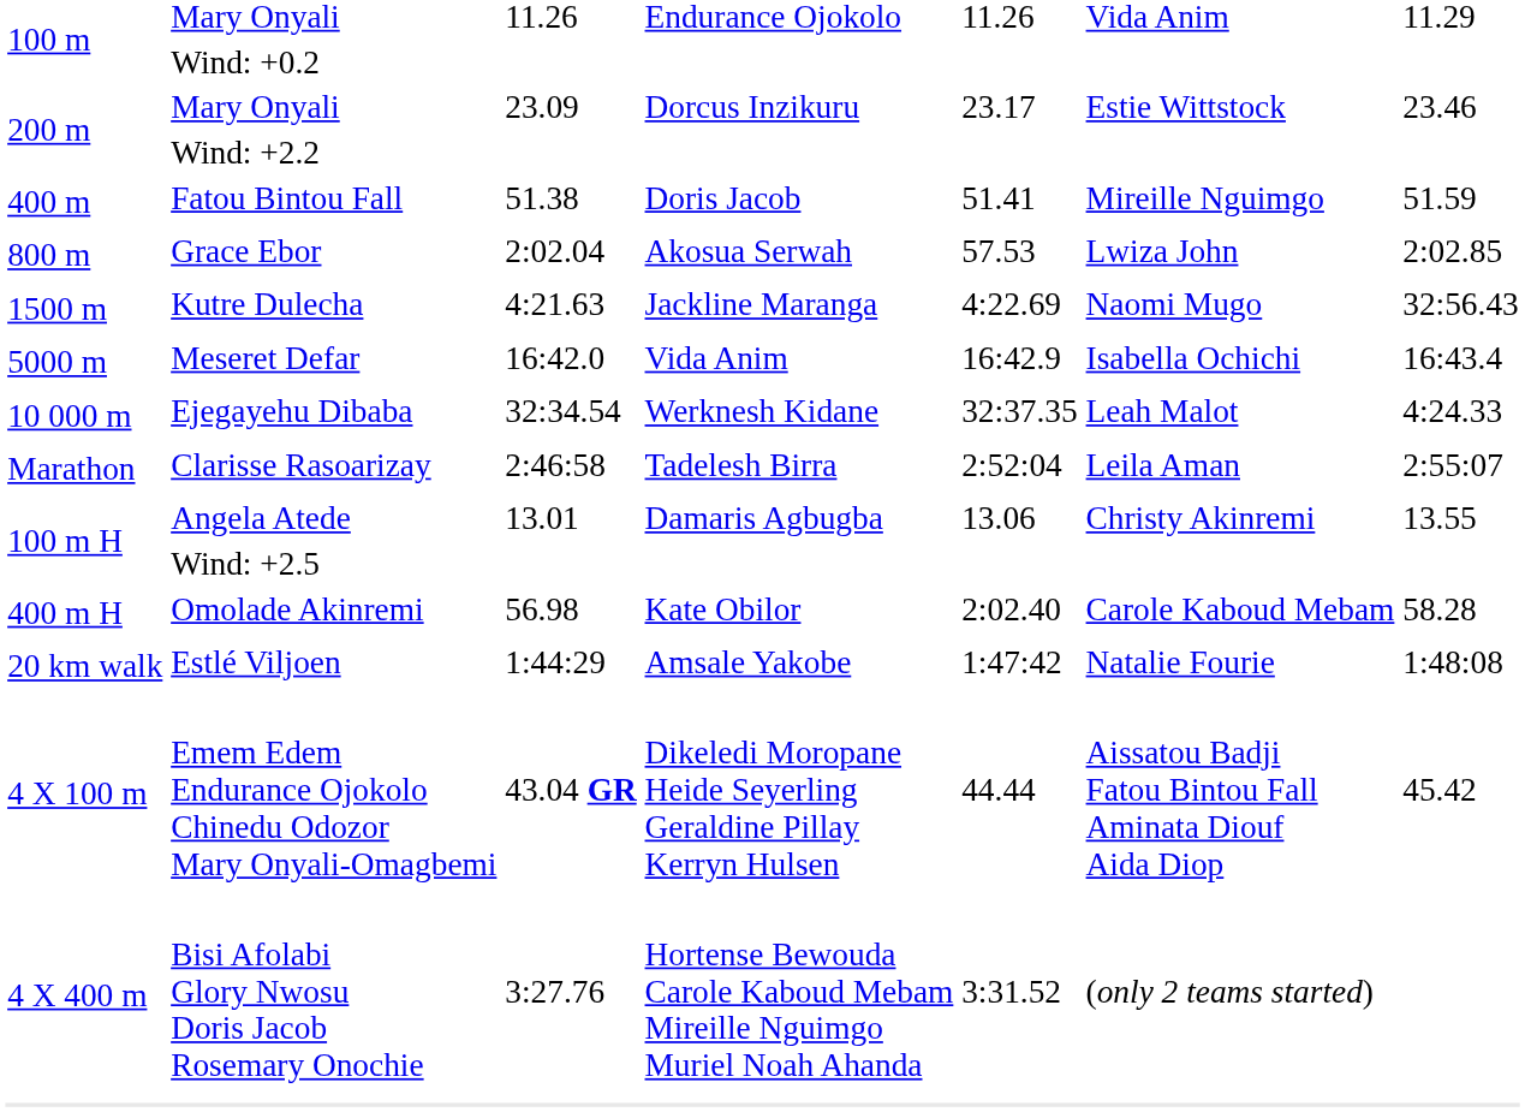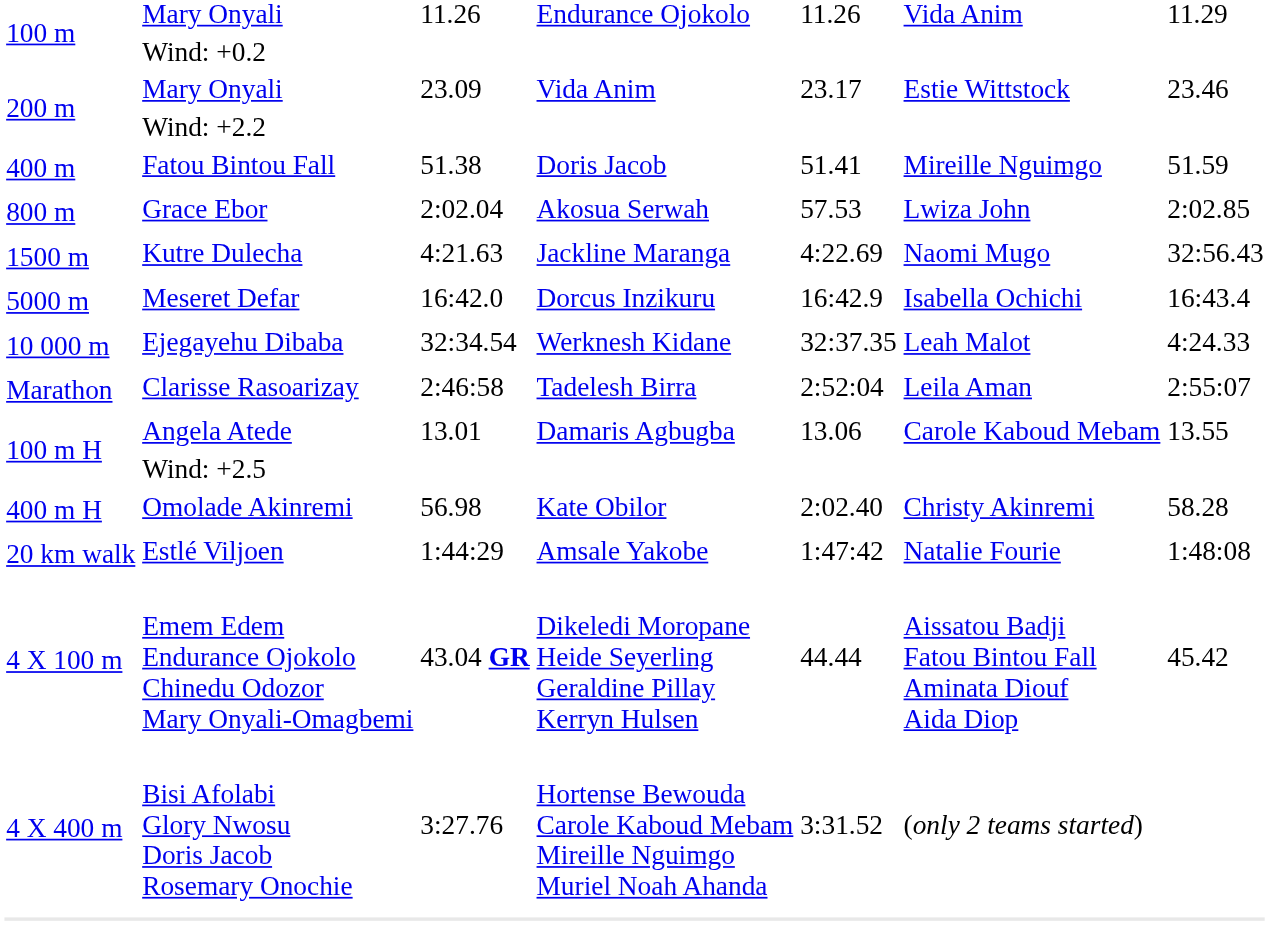200 m / Mary Onyali | column 4: Dorcus Inzikuru -> Vida Anim
Meseret Defar | column 4: Vida Anim -> Dorcus Inzikuru
Angela Atede | column 6: Christy Akinremi -> Carole Kaboud Mebam
Omolade Akinremi | column 6: Carole Kaboud Mebam -> Christy Akinremi
